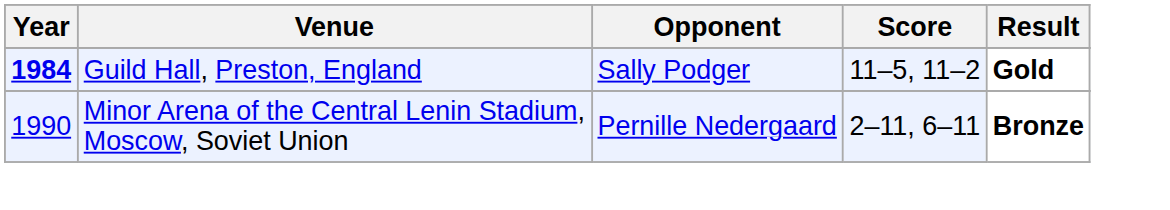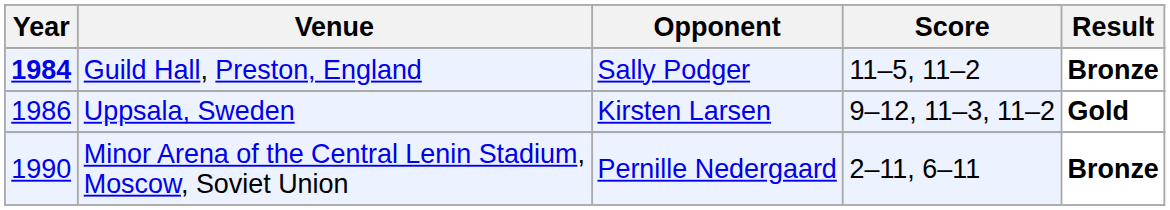Guild Hall, Preston, England | Result: Gold -> Bronze
+ row: 1986 | Uppsala, Sweden | Kirsten Larsen | 9–12, 11–3, 11–2 | Gold
